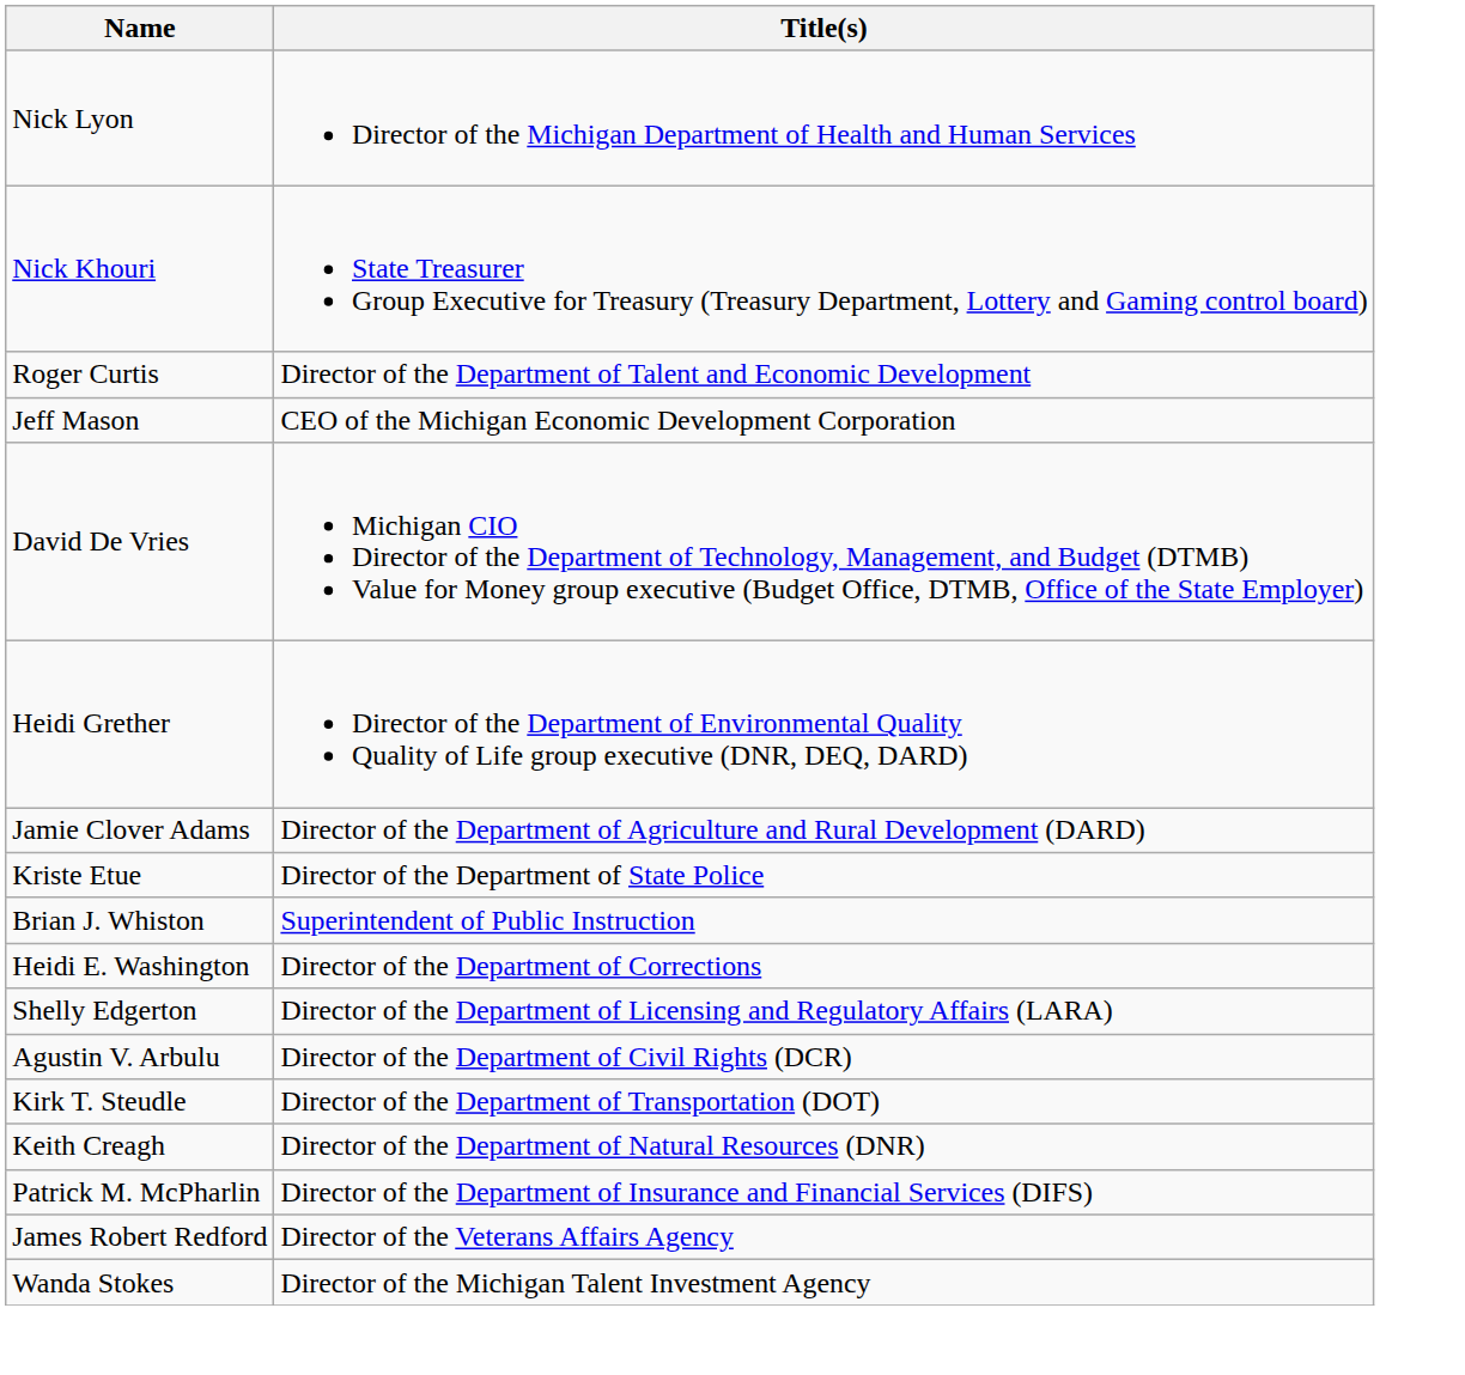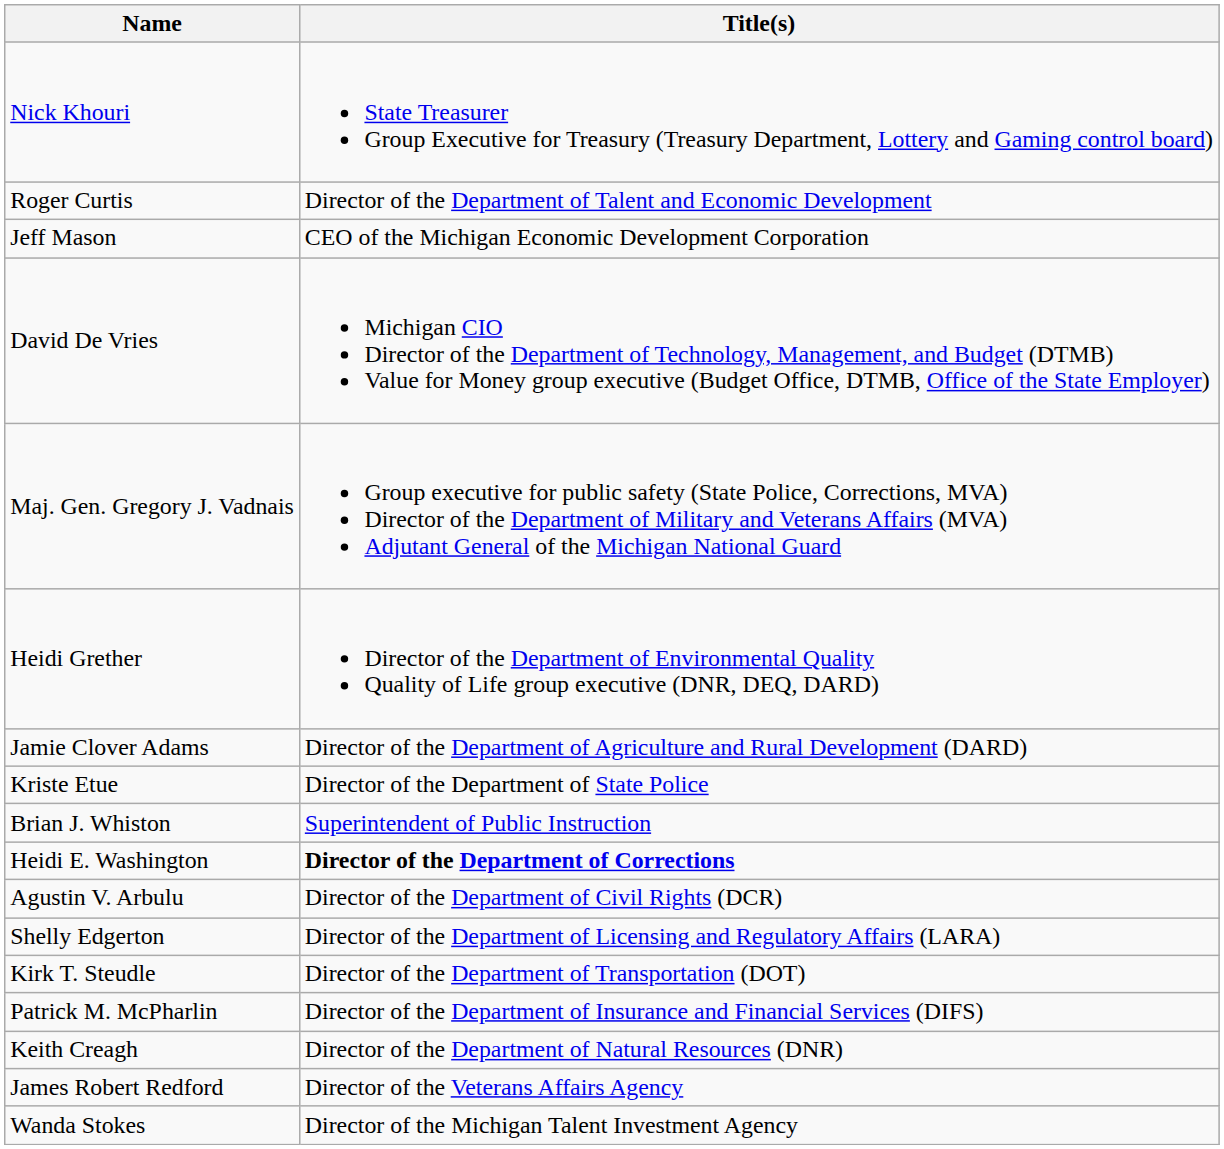- row: Nick Lyon | Director of the Michigan Department of Health and Human Services
+ row: Maj. Gen. Gregory J. Vadnais | Group executive for public safety (State Police, Corrections, MVA) Director of the Department of Military and Veterans Affairs (MVA) Adjutant General of the Michigan National Guard
Heidi E. Washington | Title(s): normal -> bold
rows swapped: Shelly Edgerton <-> Agustin V. Arbulu
rows swapped: Keith Creagh <-> Patrick M. McPharlin
